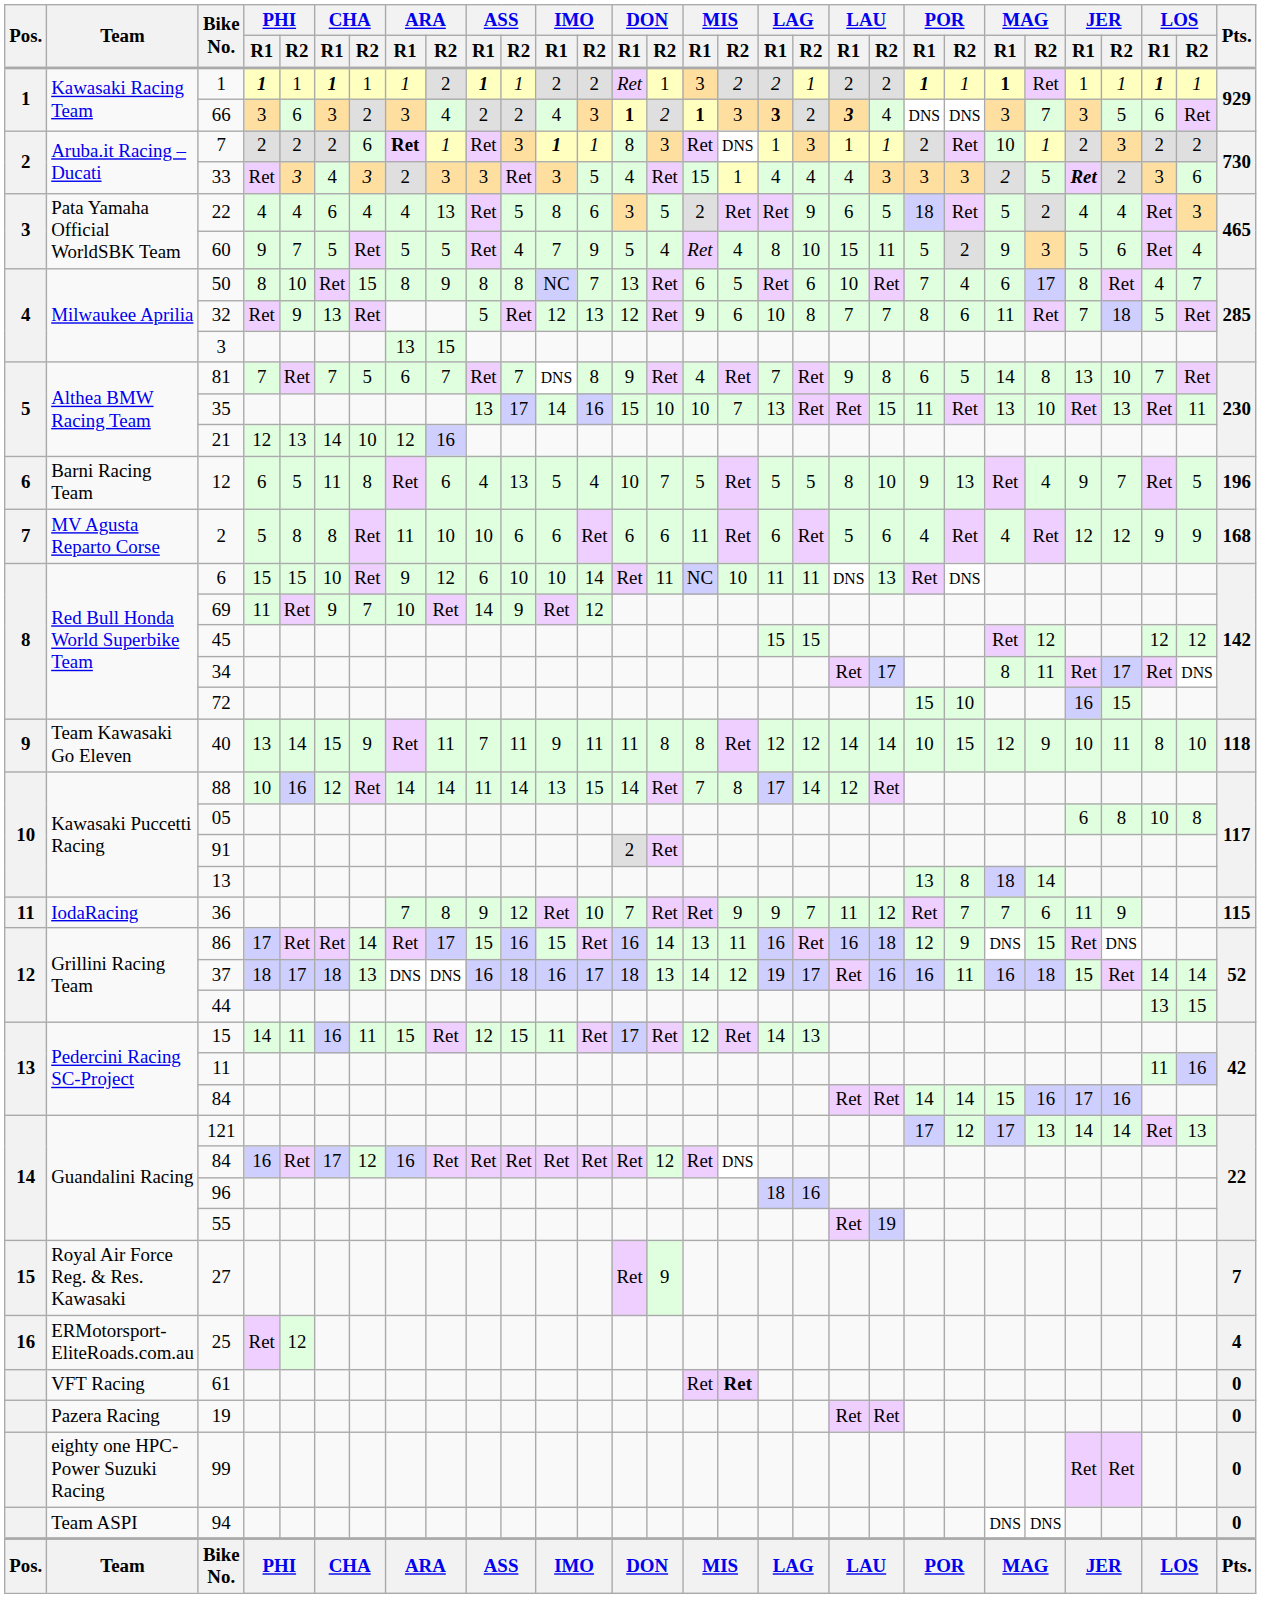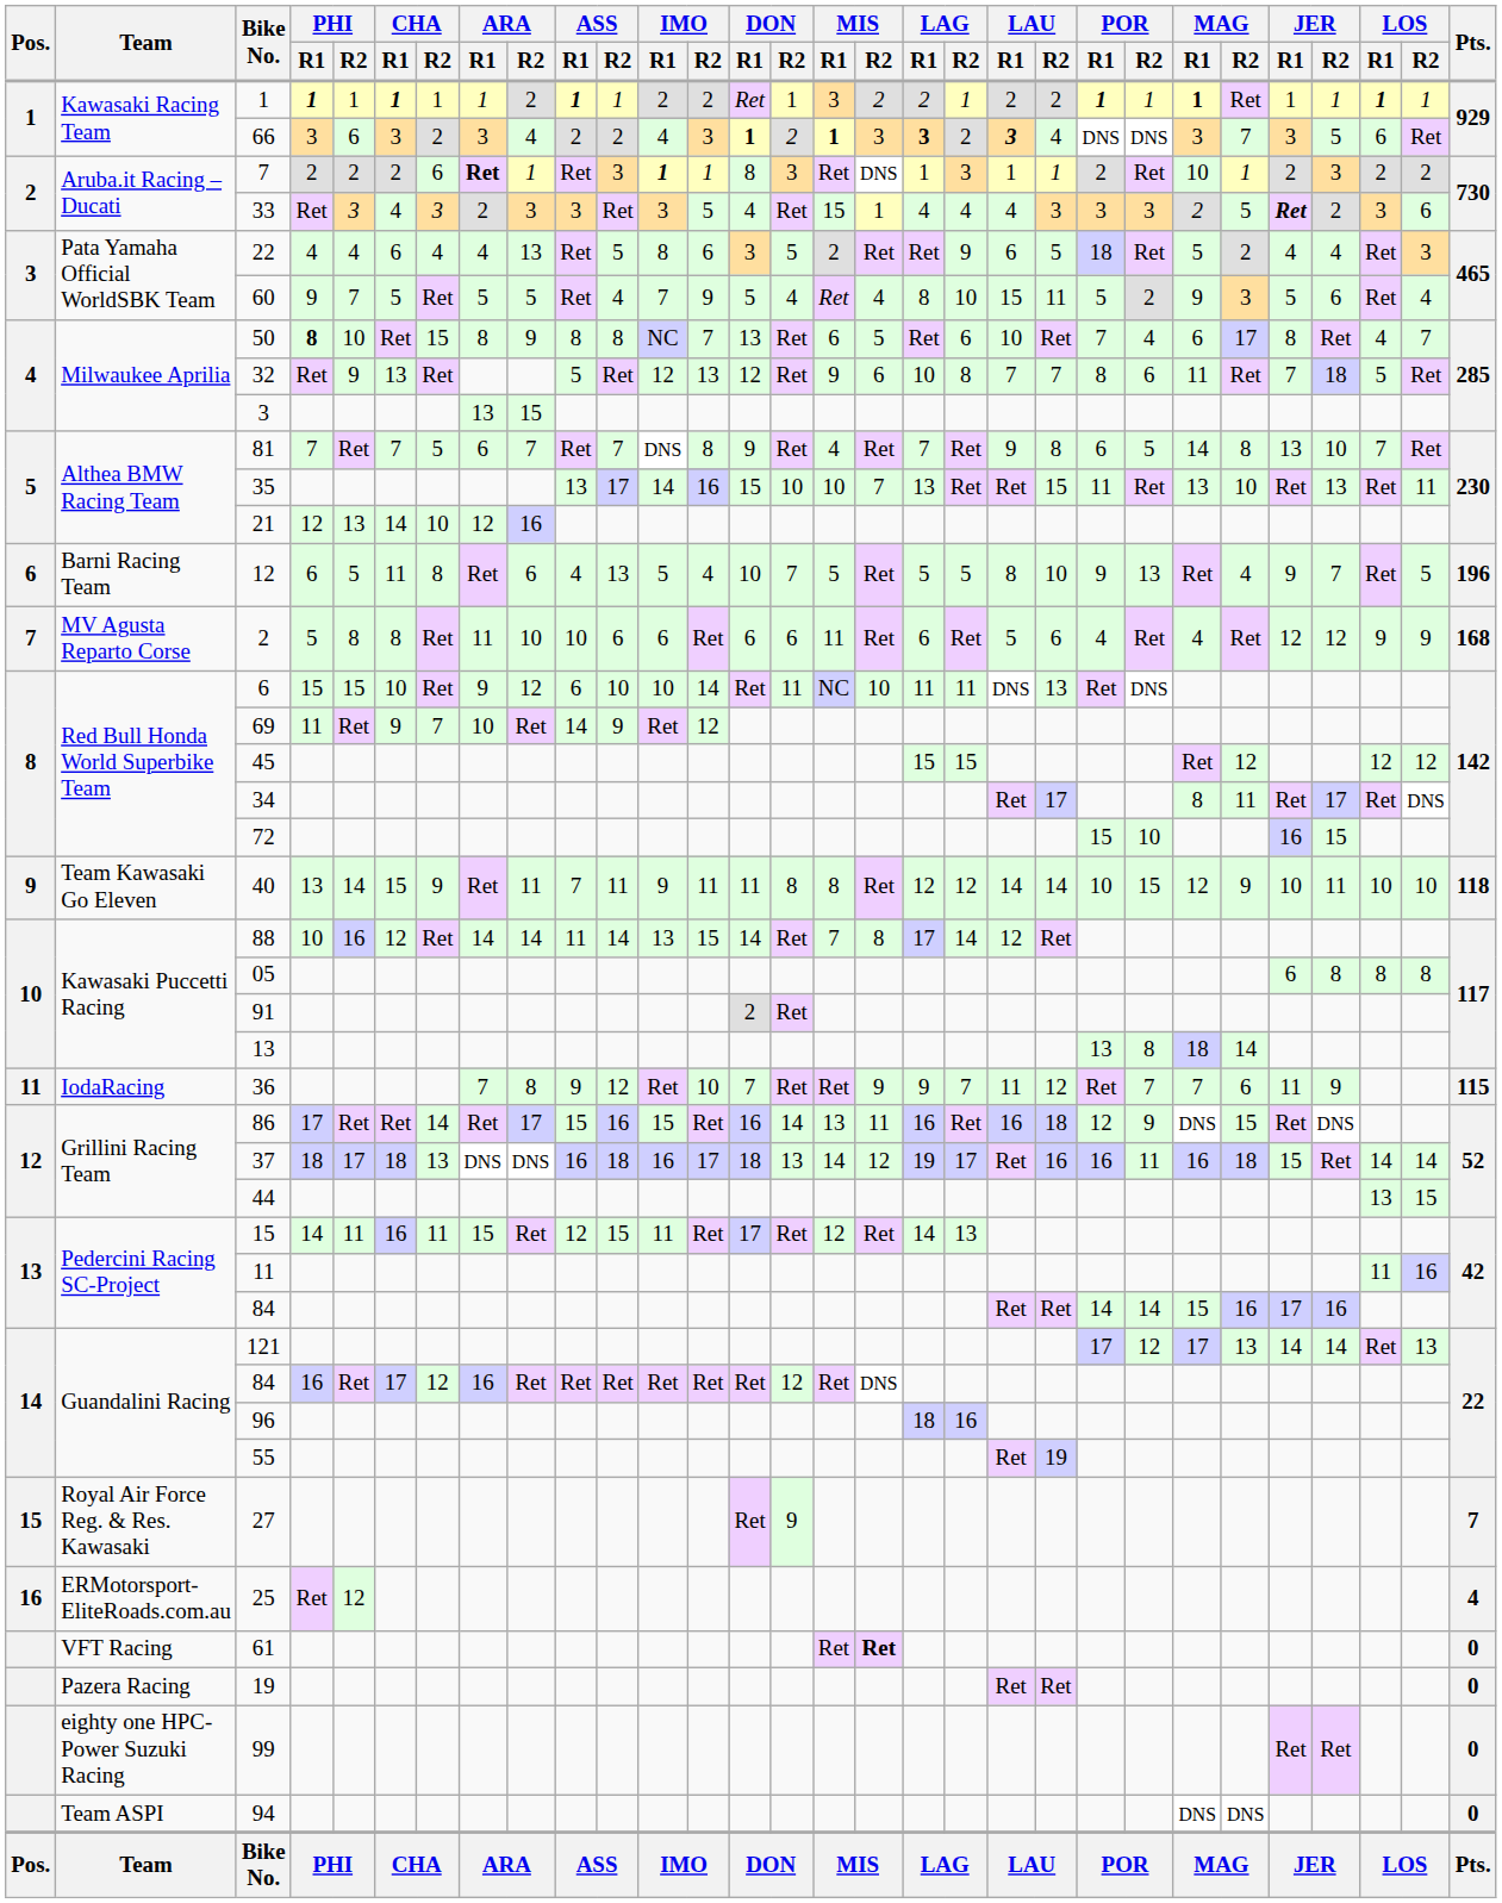50 | PHI / R1: normal -> bold
40 | LOS / R1: 8 -> 10
05 | LOS / R1: 10 -> 8
